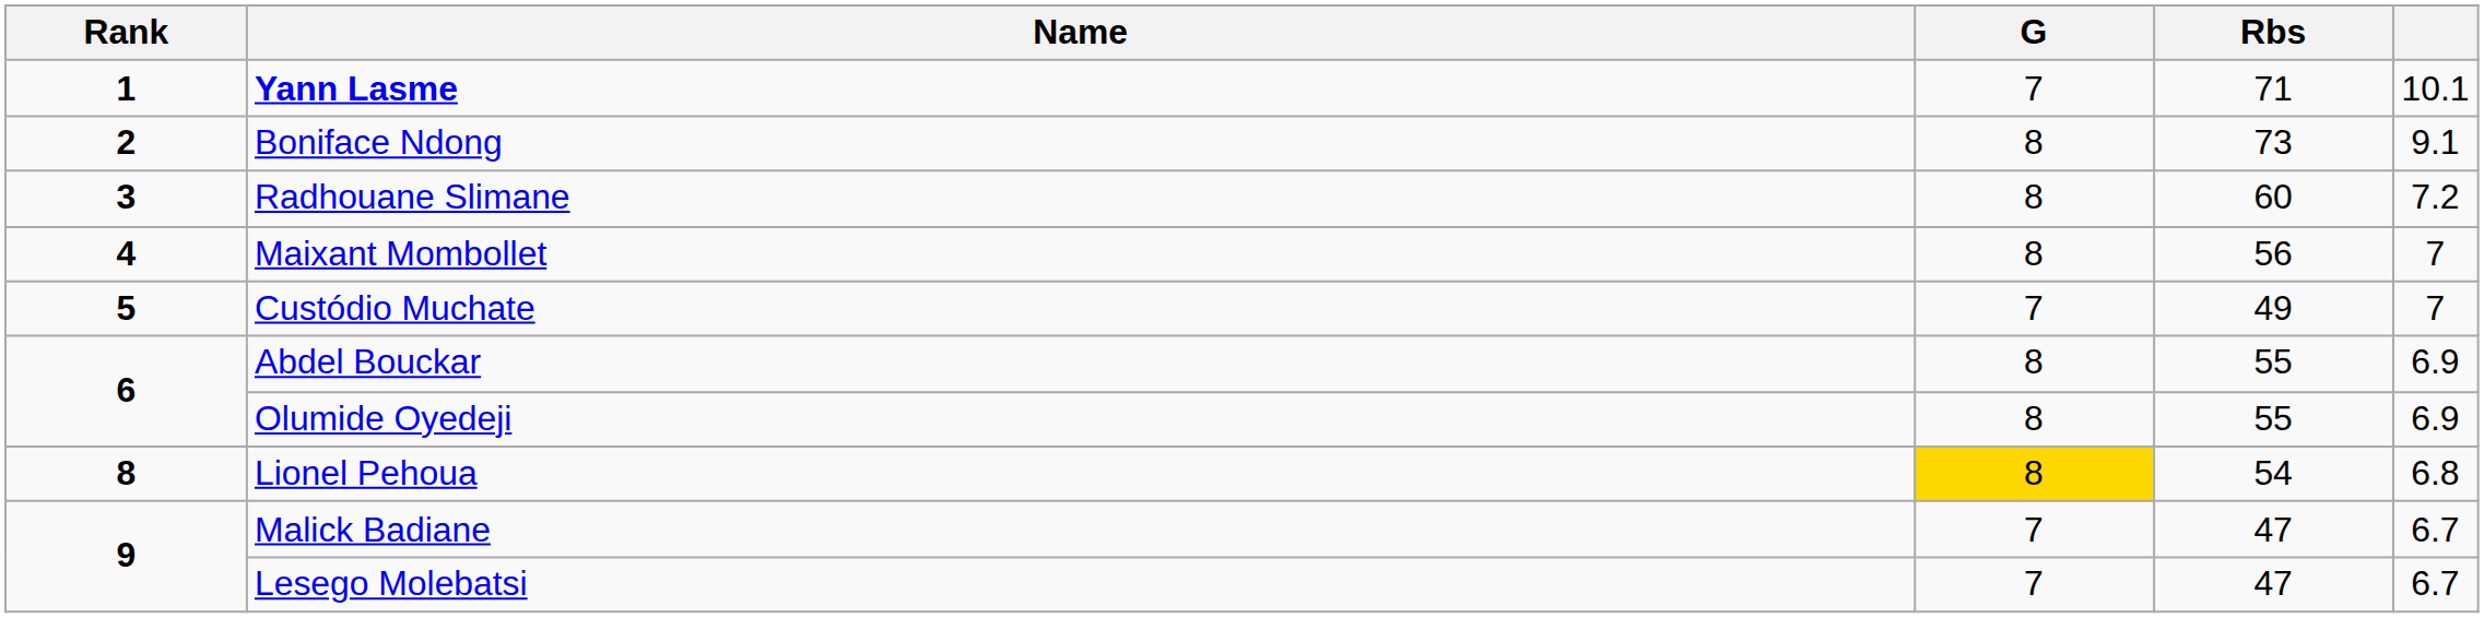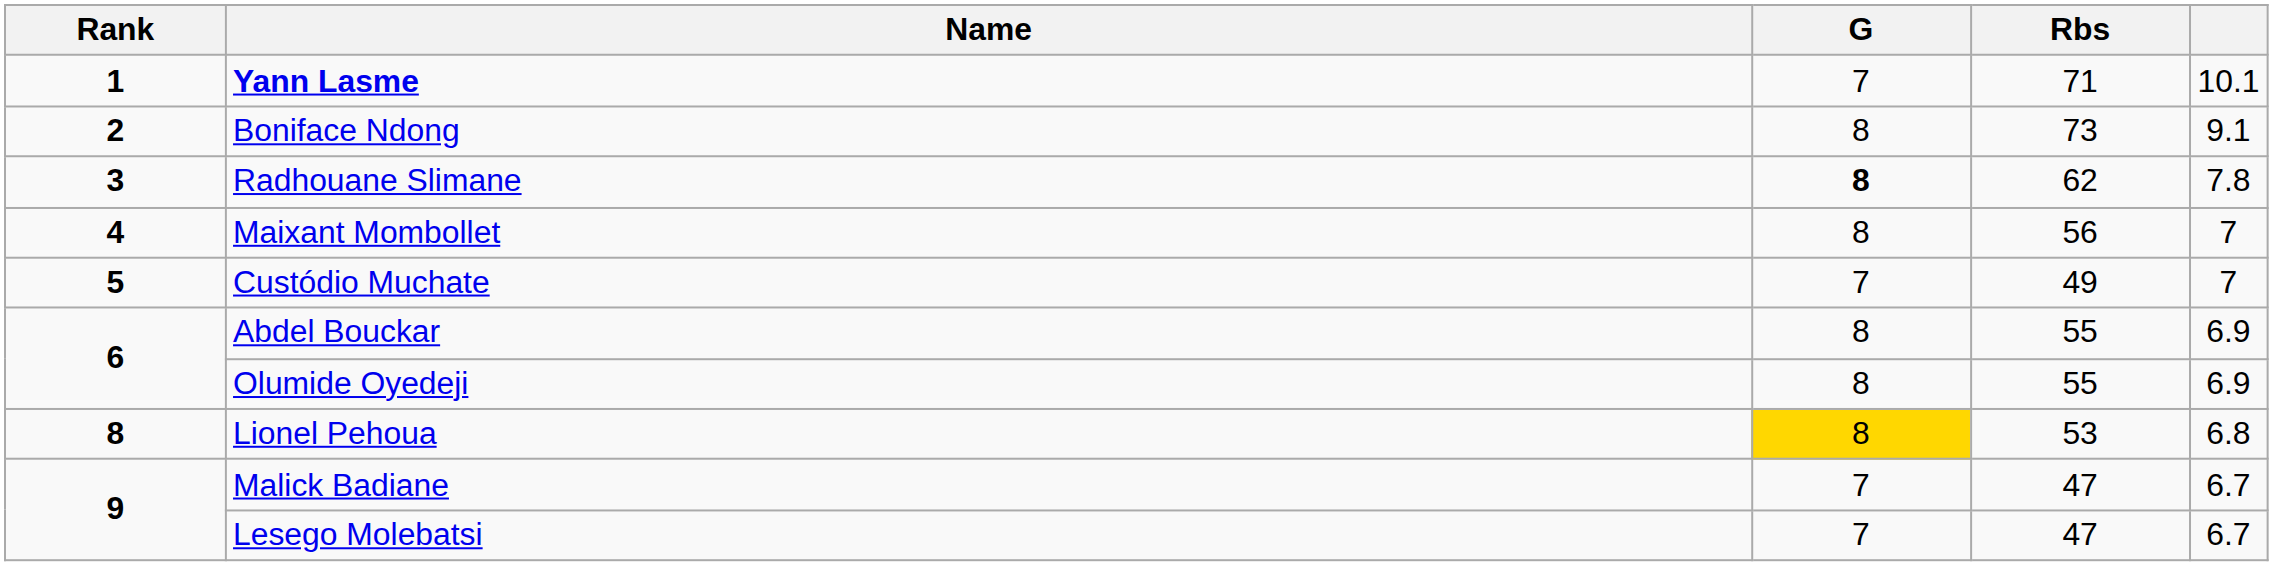Radhouane Slimane | G: normal -> bold
Radhouane Slimane | Rbs: 60 -> 62
Radhouane Slimane | column 5: 7.2 -> 7.8
Lionel Pehoua | Rbs: 54 -> 53
